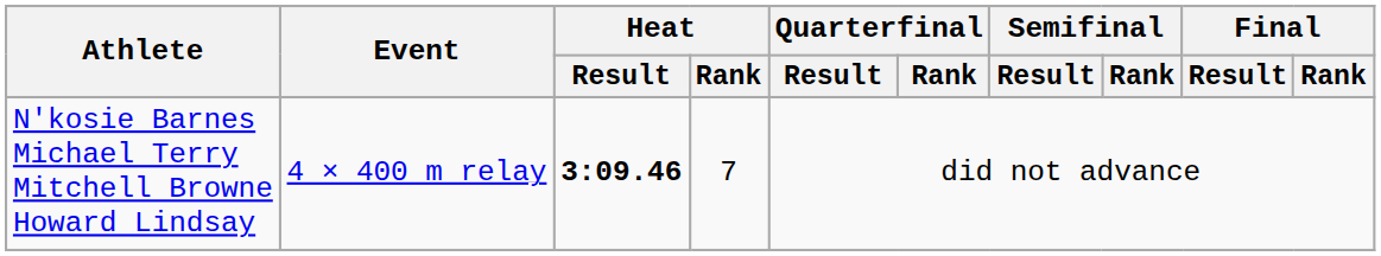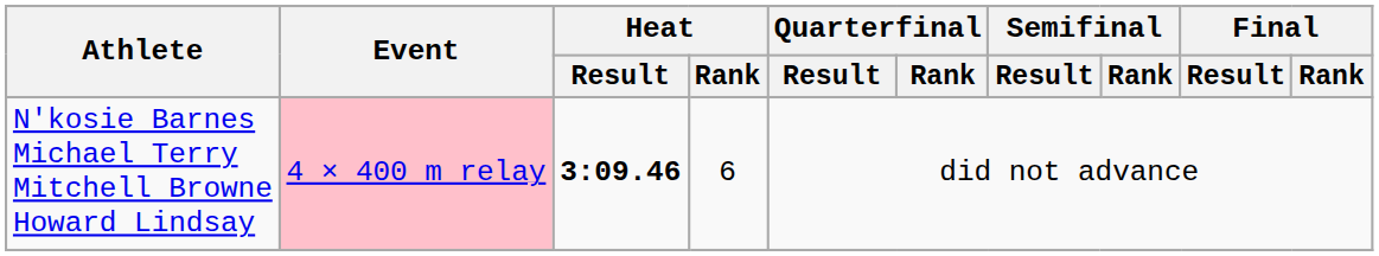N'kosie Barnes Michael Terry Mitchell Browne Howard Lindsay | Event: no background -> pink background
N'kosie Barnes Michael Terry Mitchell Browne Howard Lindsay | Heat / Rank: 7 -> 6
